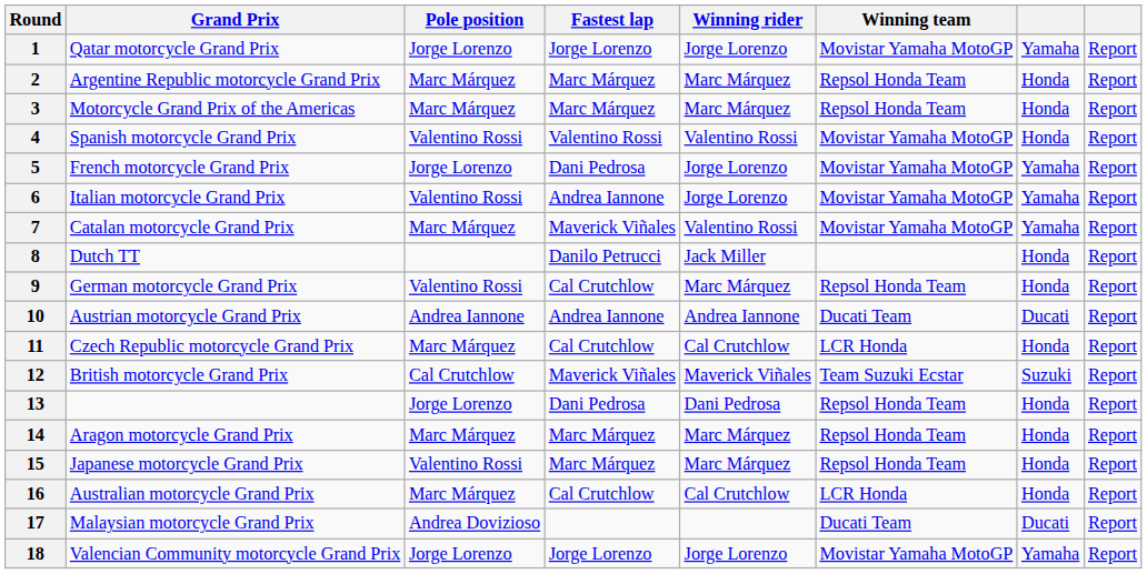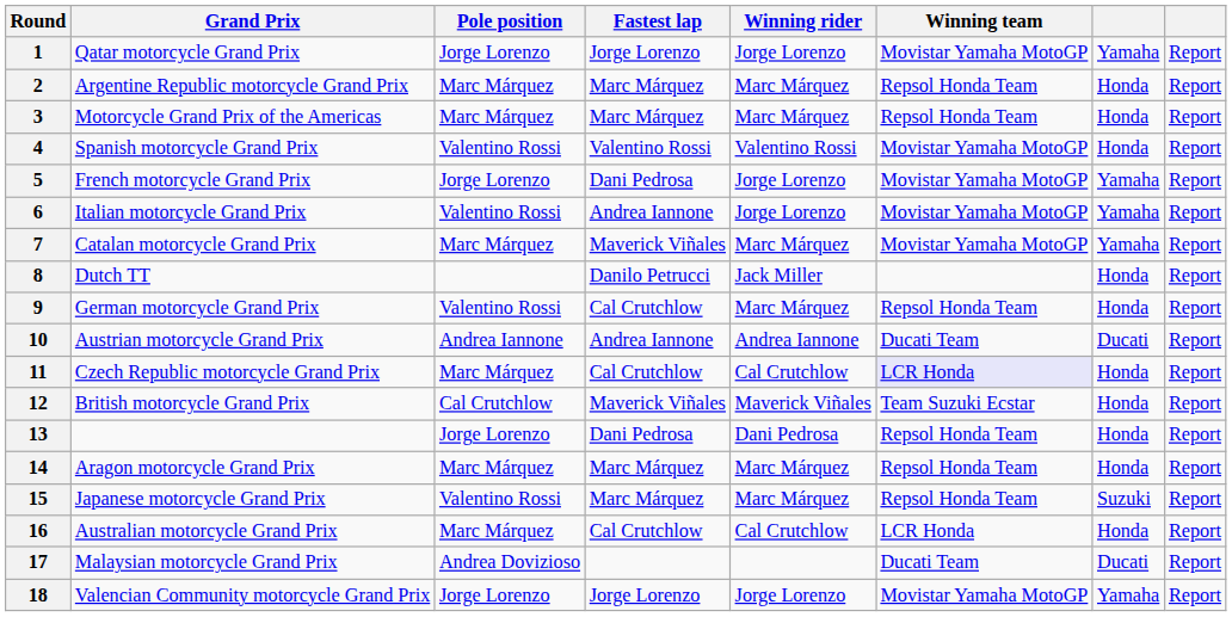7 | Winning rider: Valentino Rossi -> Marc Márquez
11 | Winning team: no background -> lavender background
12 | column 7: Suzuki -> Honda
15 | column 7: Honda -> Suzuki
